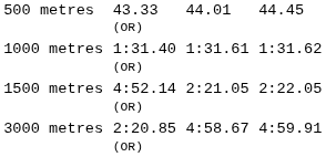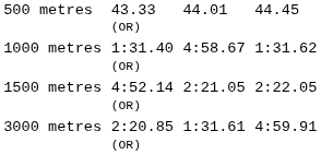1000 metres | column 5: 1:31.61 -> 4:58.67
3000 metres | column 5: 4:58.67 -> 1:31.61
